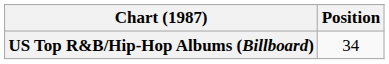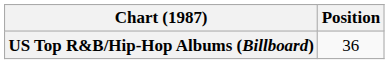US Top R&B/Hip-Hop Albums (Billboard) | Position: 34 -> 36
